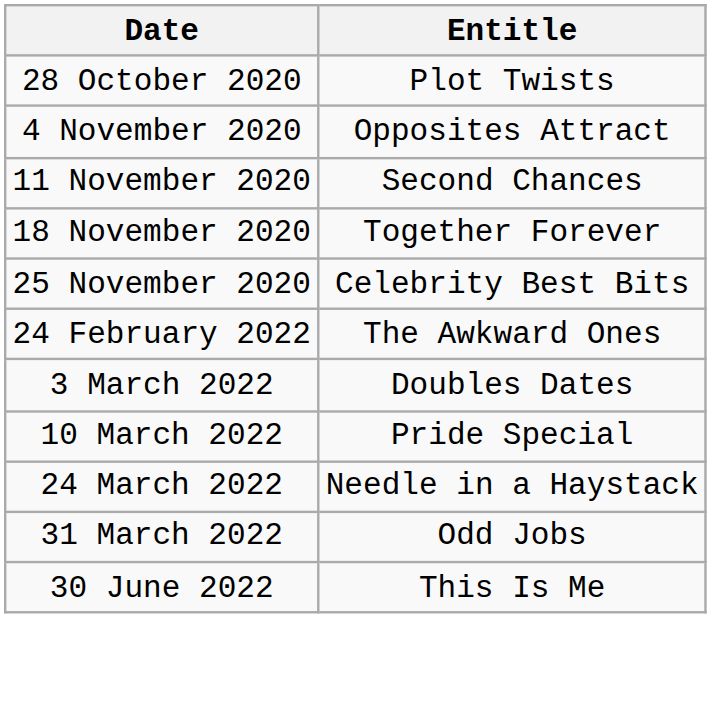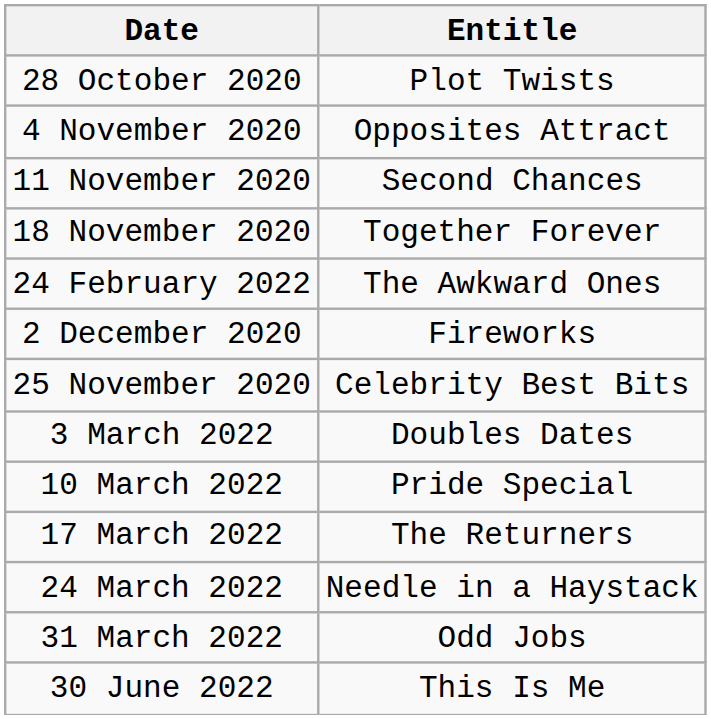rows swapped: 25 November 2020 <-> 24 February 2022
+ row: 2 December 2020 | Fireworks
+ row: 17 March 2022 | The Returners
